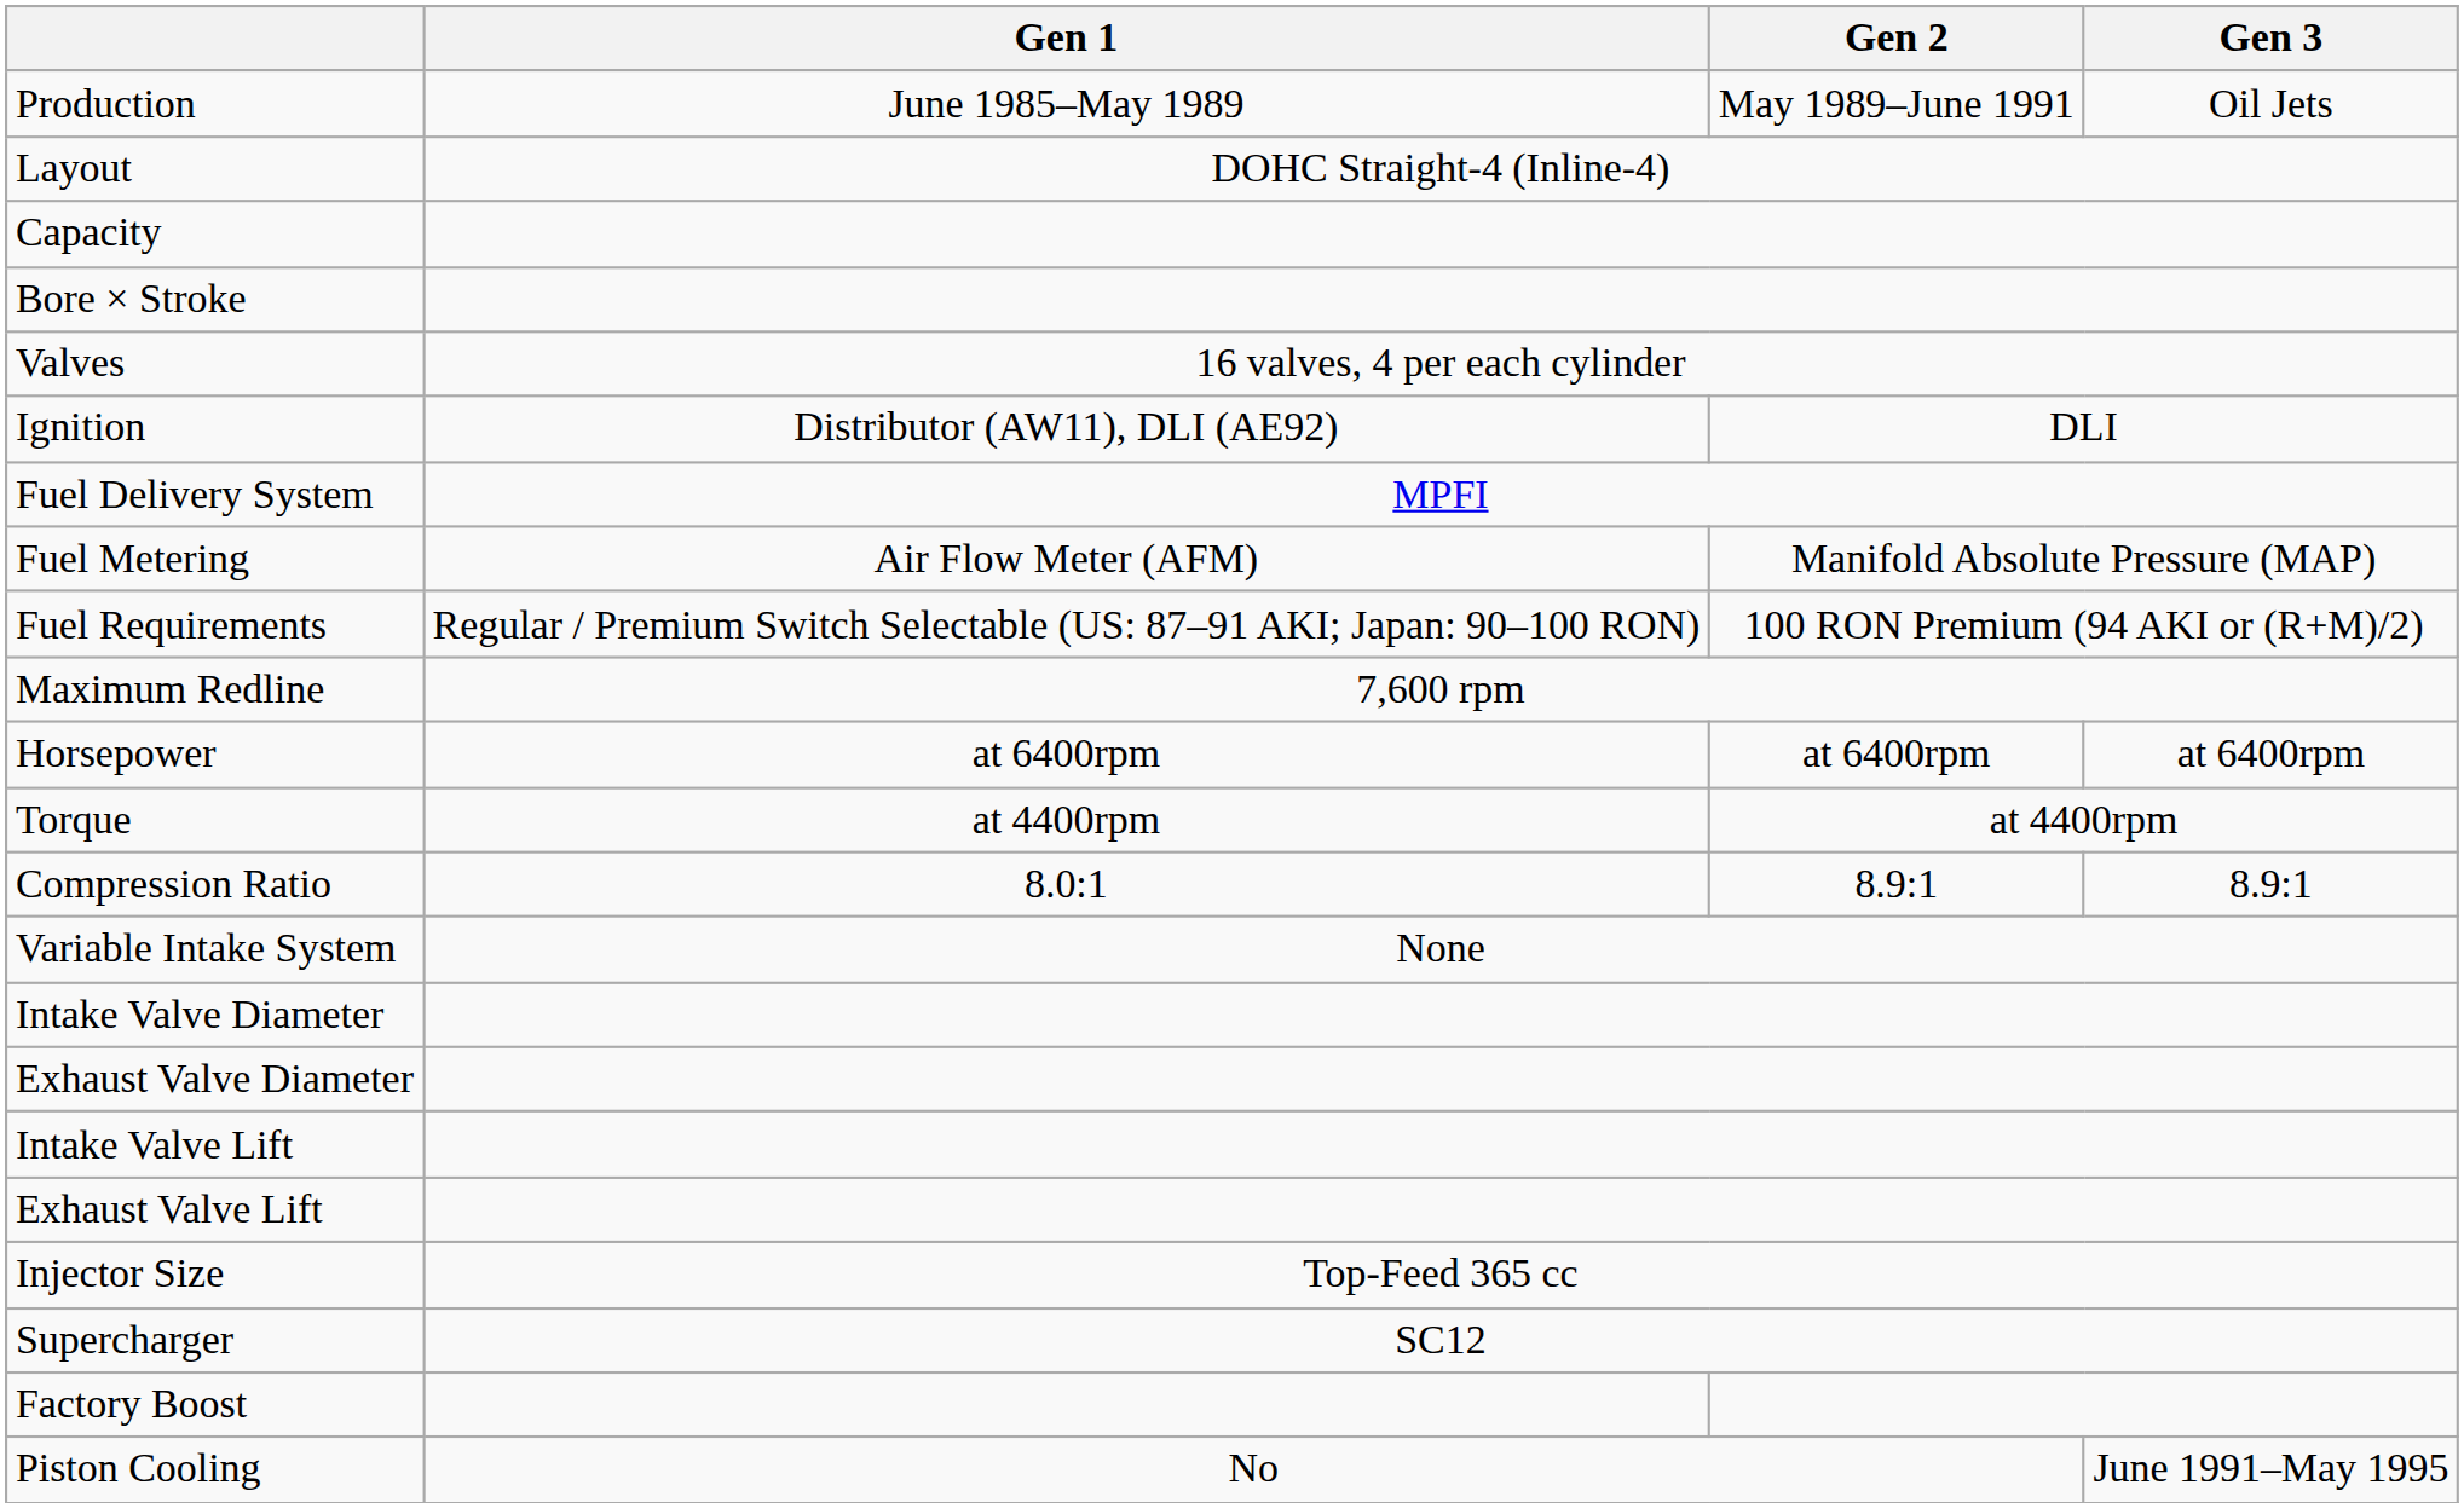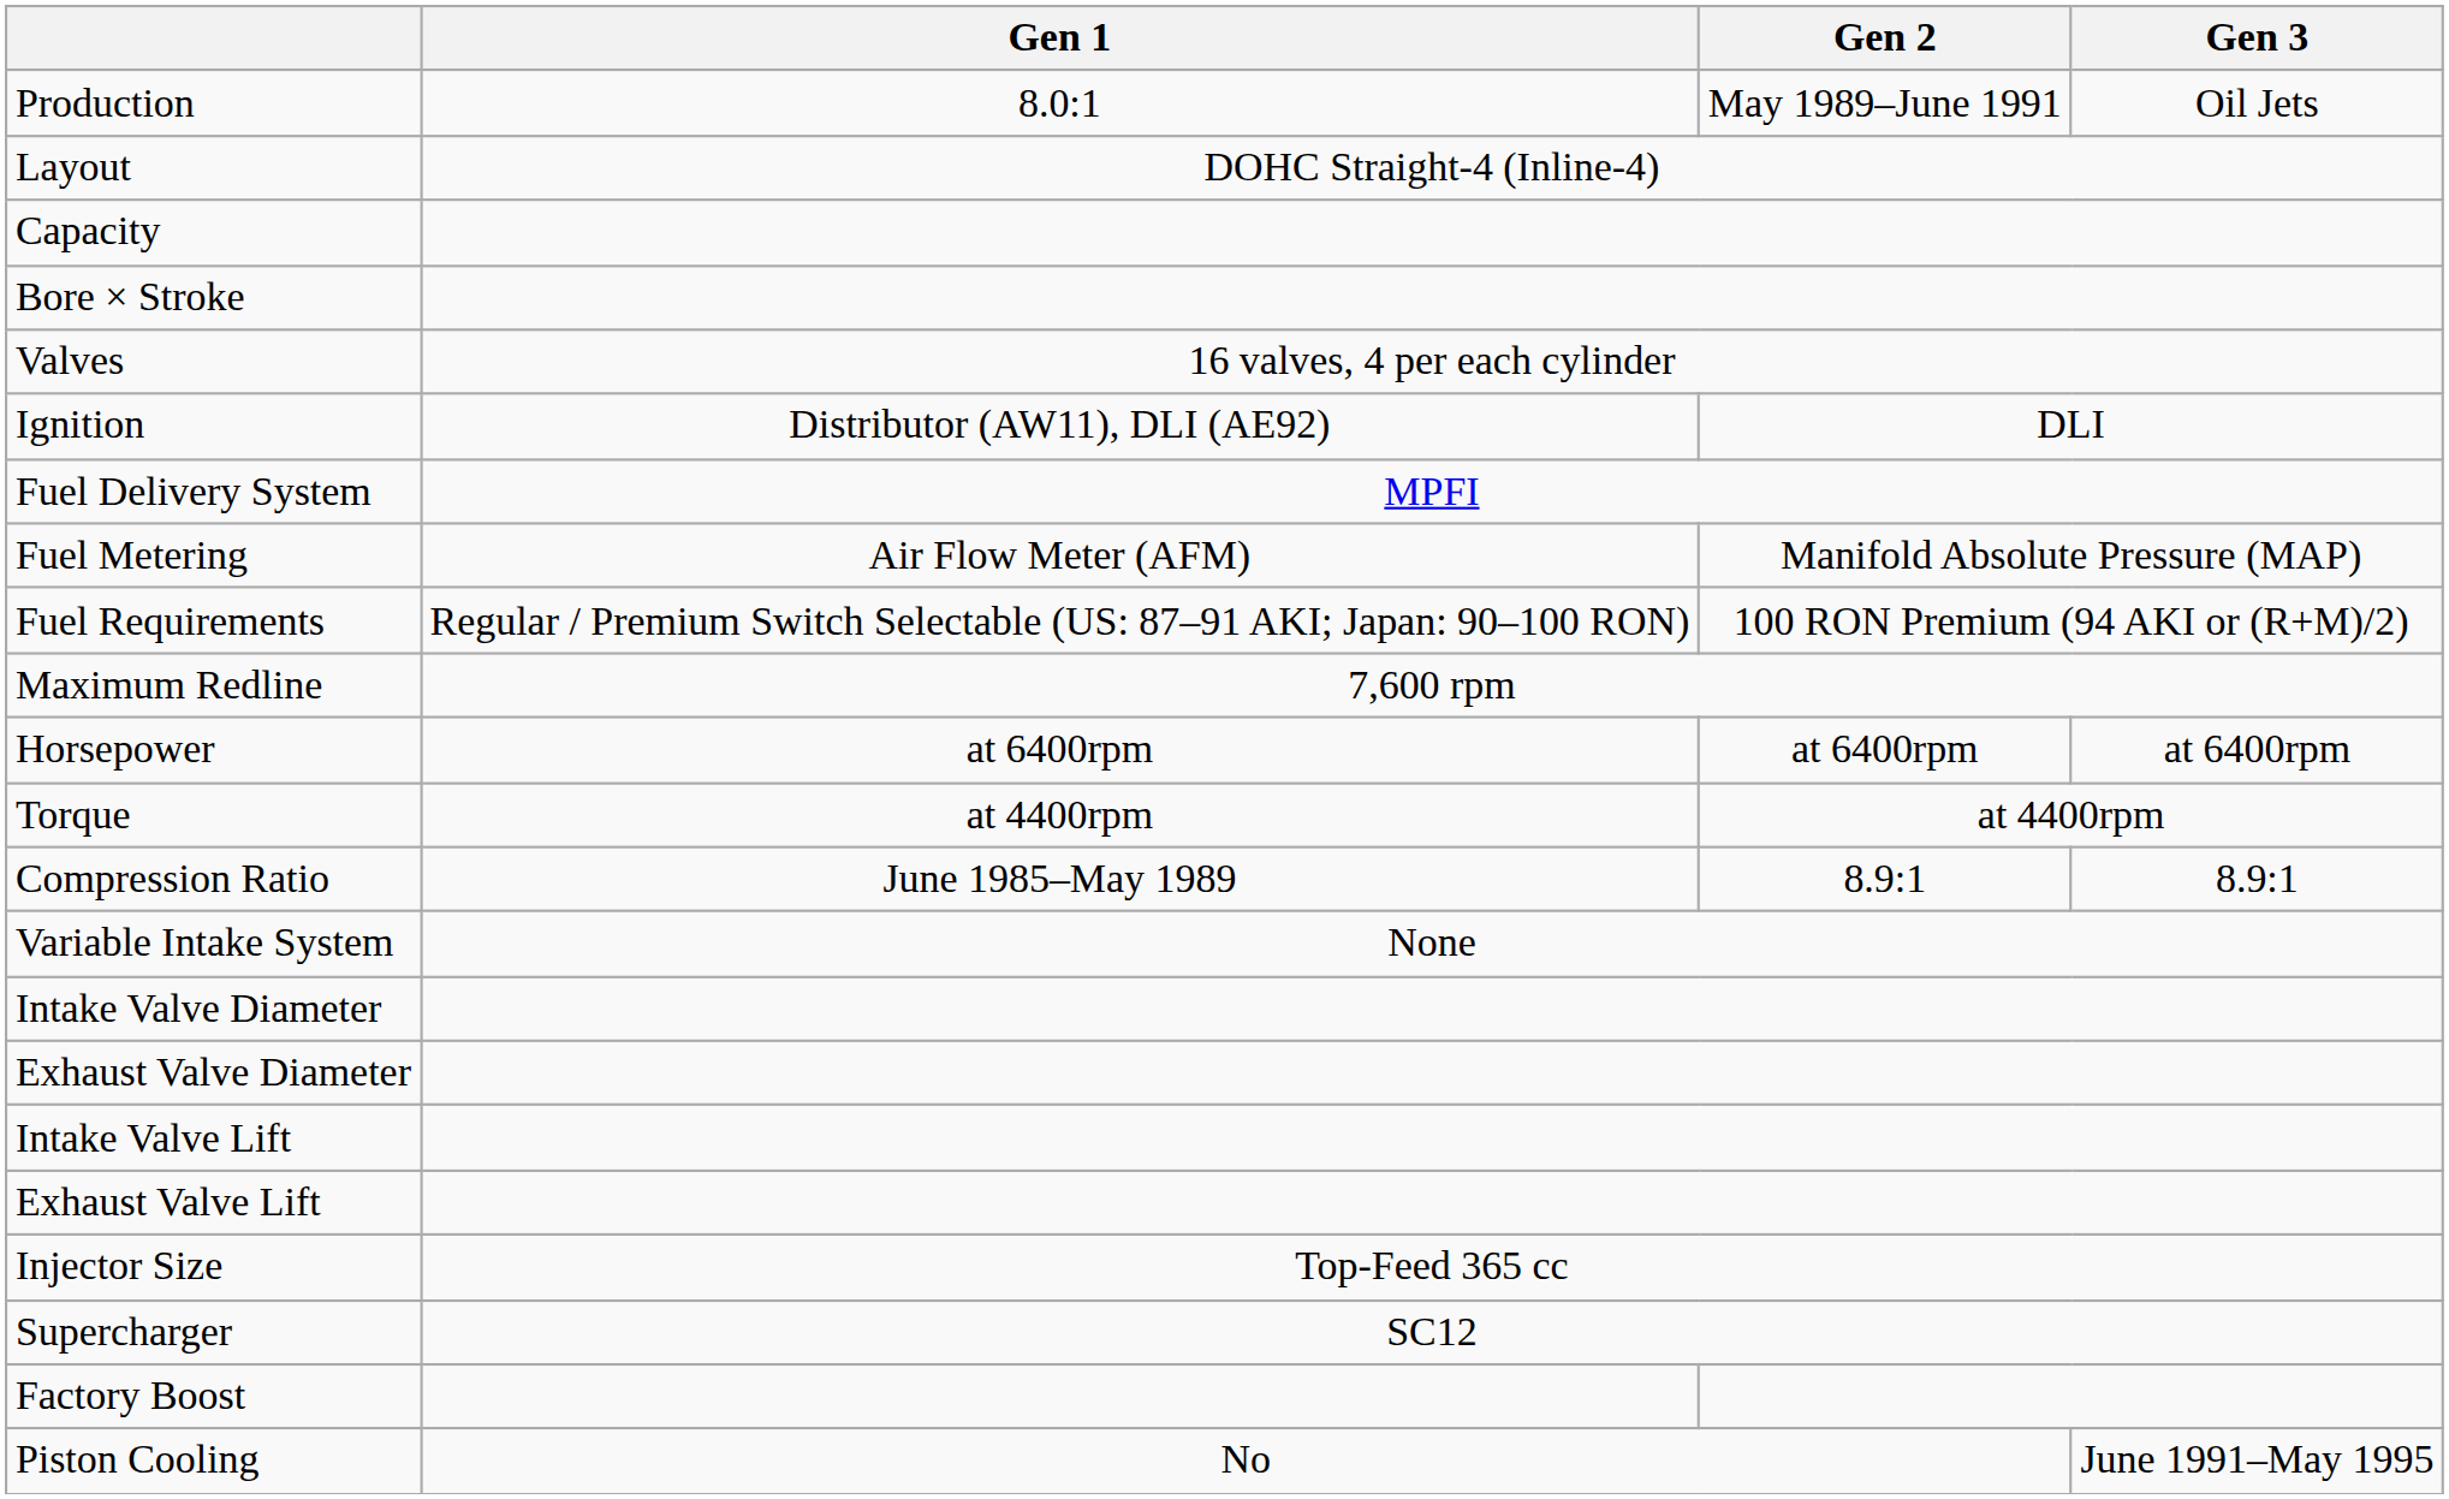Production | Gen 1: June 1985–May 1989 -> 8.0:1
Compression Ratio | Gen 1: 8.0:1 -> June 1985–May 1989
